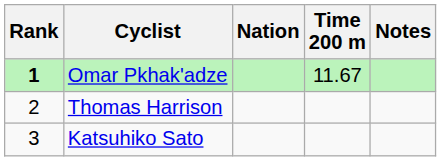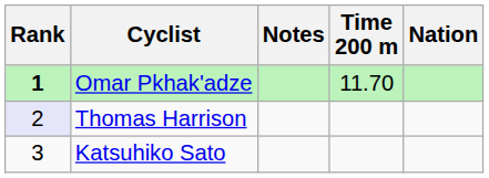columns swapped: Nation <-> Notes
Omar Pkhak'adze | Time 200 m: 11.67 -> 11.70
Thomas Harrison | Rank: no background -> lavender background
